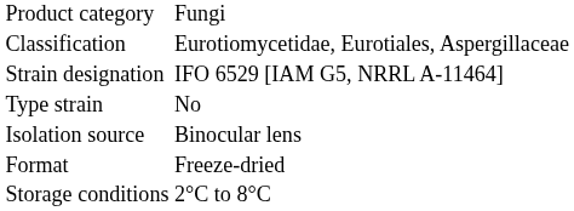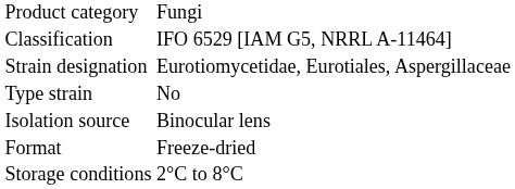Classification | column 2: Eurotiomycetidae, Eurotiales, Aspergillaceae -> IFO 6529 [IAM G5, NRRL A-11464]
Strain designation | column 2: IFO 6529 [IAM G5, NRRL A-11464] -> Eurotiomycetidae, Eurotiales, Aspergillaceae
